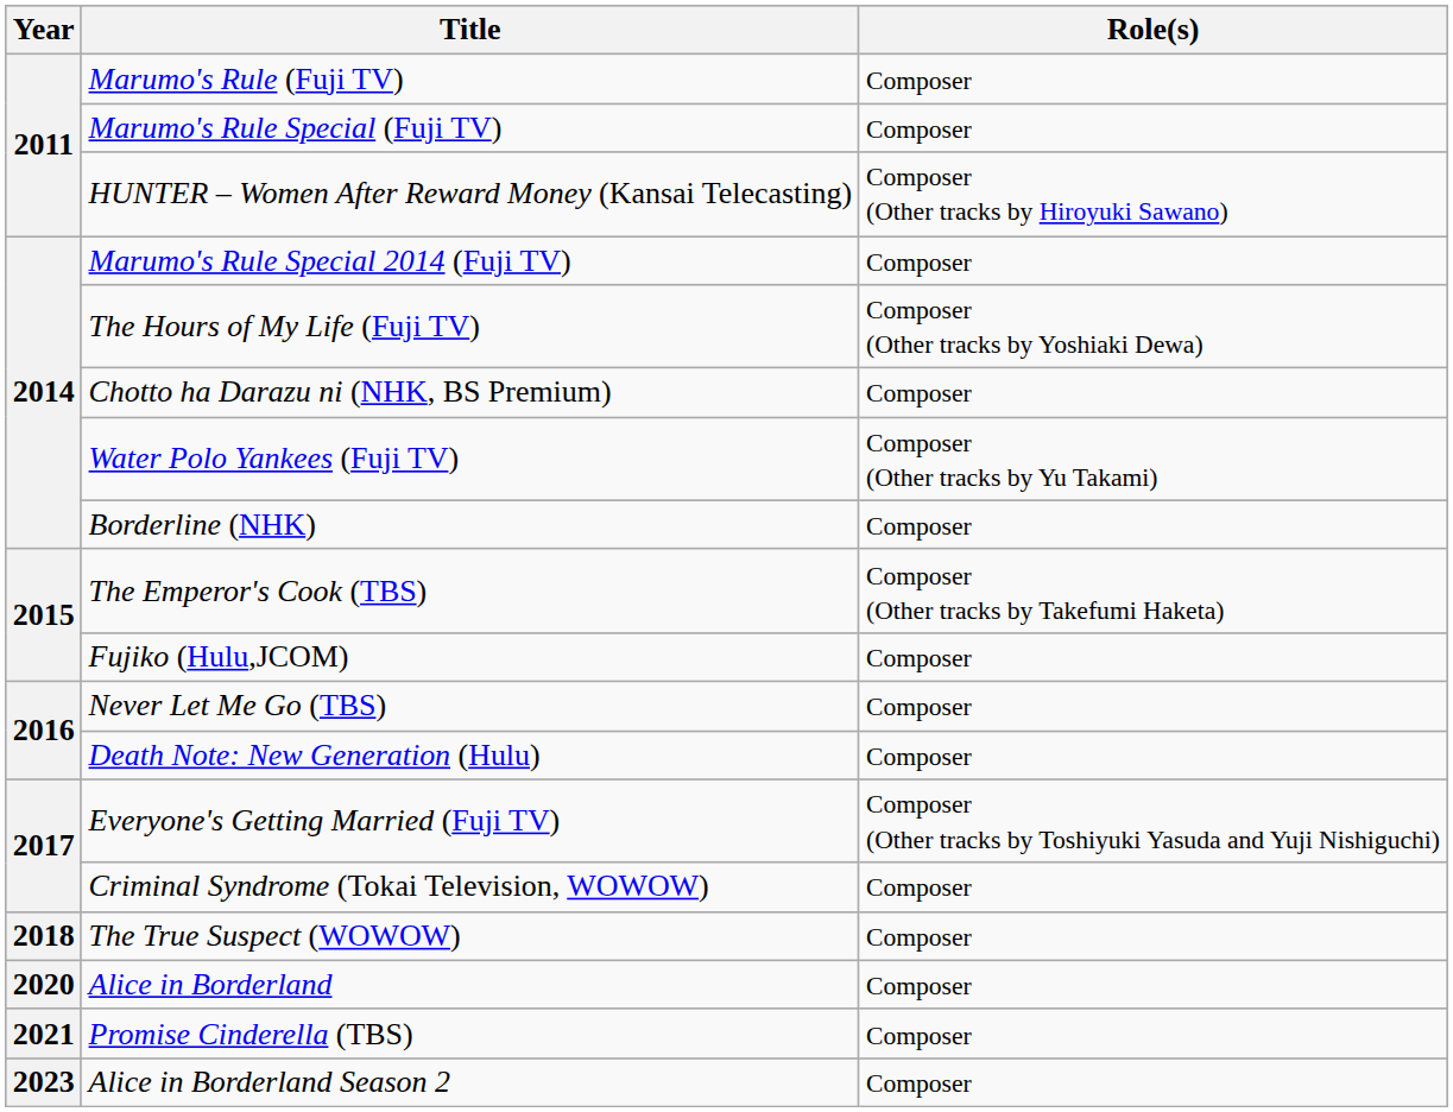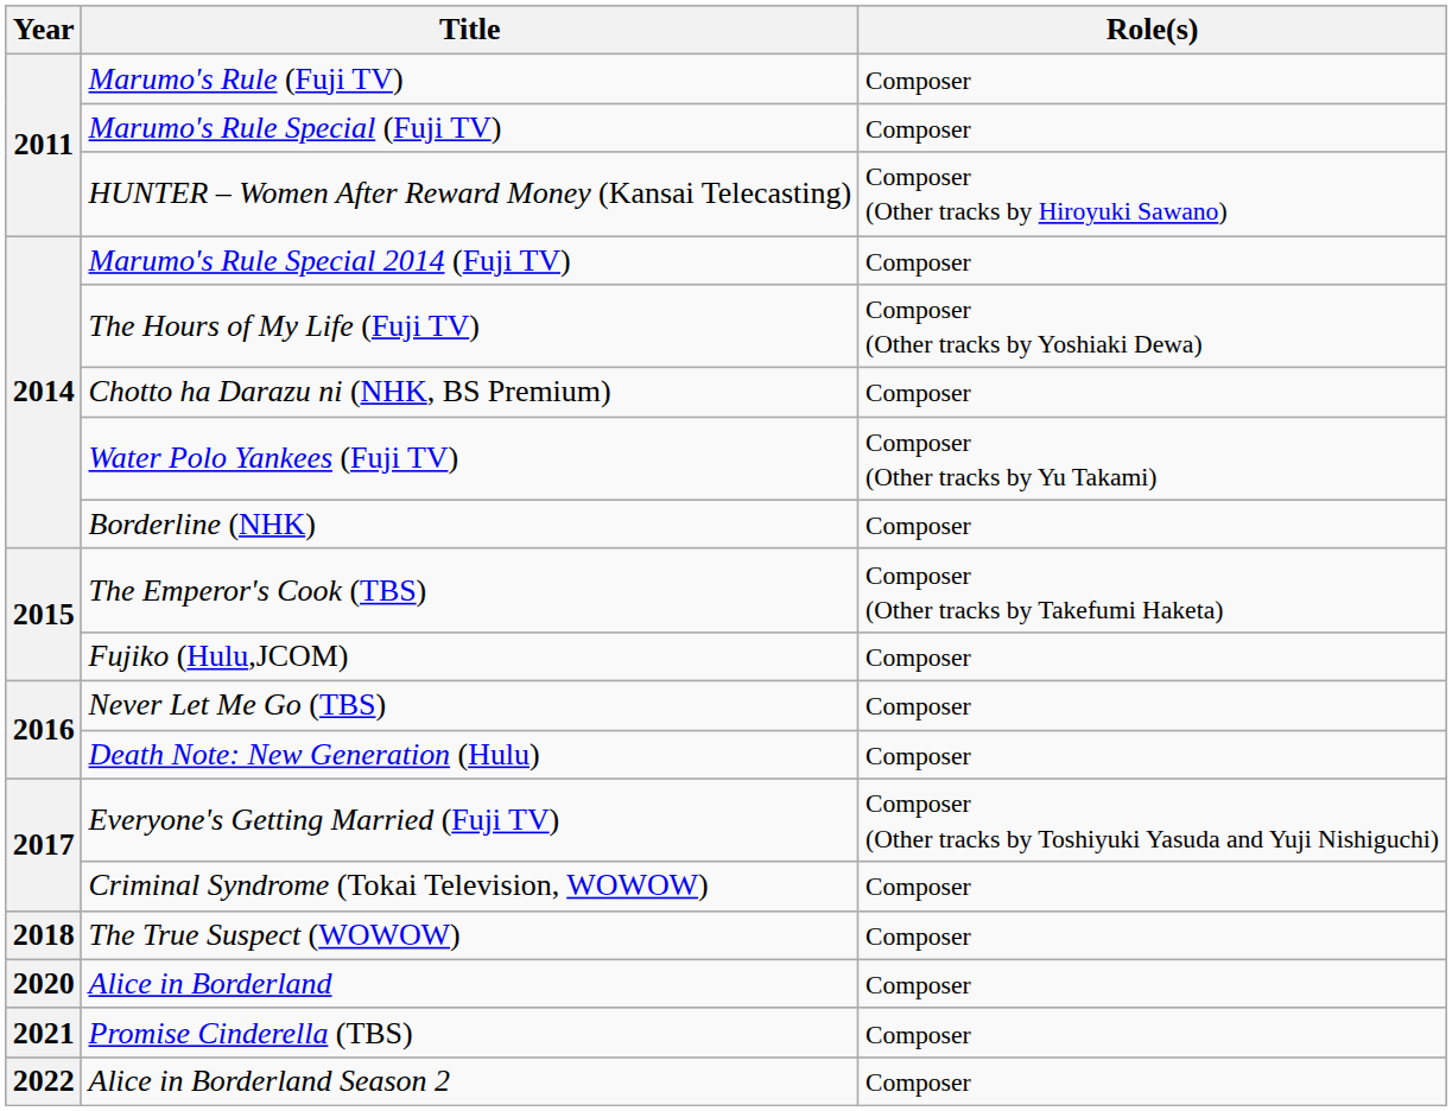Alice in Borderland Season 2 | Year: 2023 -> 2022
